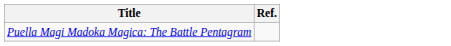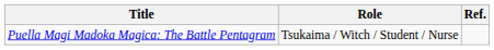+ column: Role | Tsukaima / Witch / Student / Nurse
